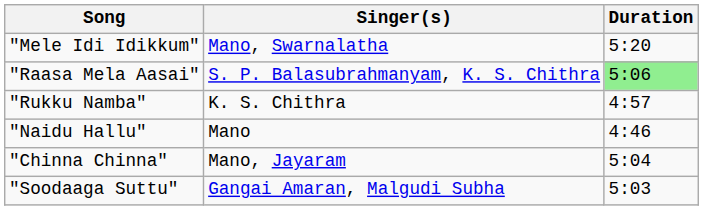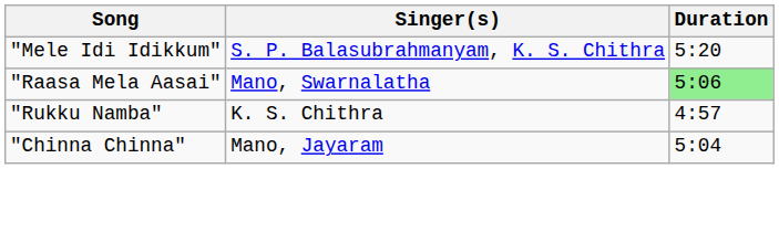"Mele Idi Idikkum" | Singer(s): Mano, Swarnalatha -> S. P. Balasubrahmanyam, K. S. Chithra
"Raasa Mela Aasai" | Singer(s): S. P. Balasubrahmanyam, K. S. Chithra -> Mano, Swarnalatha
- row: "Naidu Hallu" | Mano | 4:46
- row: "Soodaaga Suttu" | Gangai Amaran, Malgudi Subha | 5:03
